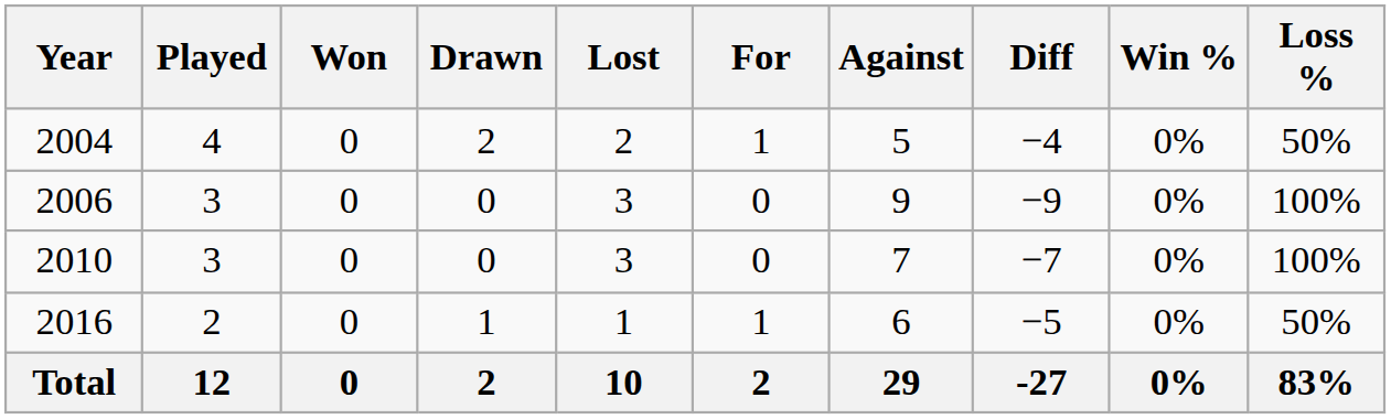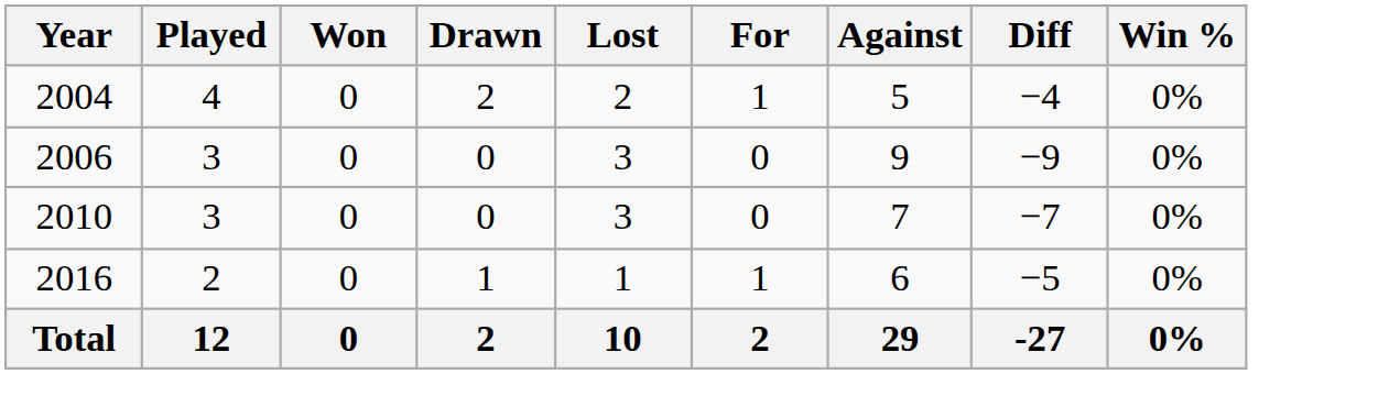- column: Loss % | 50% | 100% | 100% | 50% | 83%
